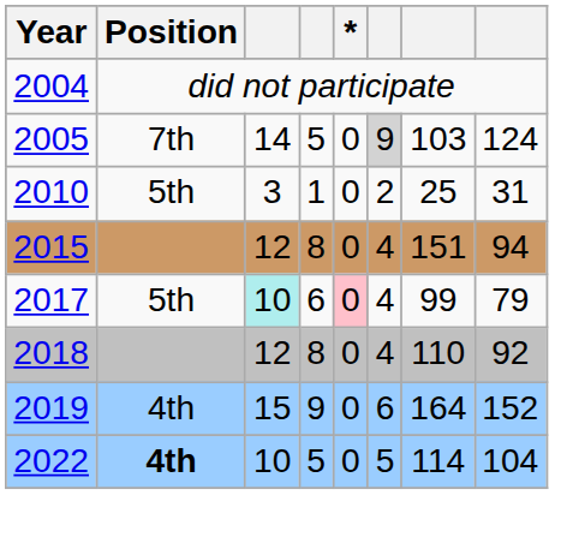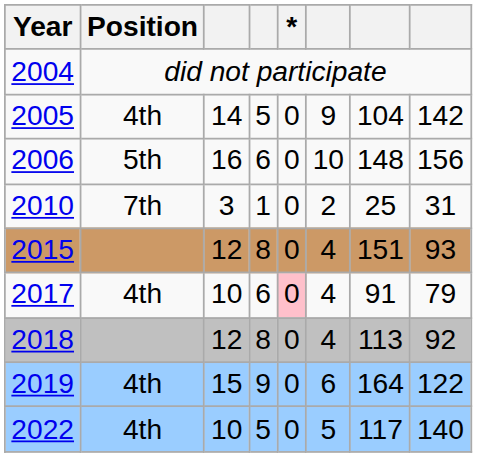2005 | Position: 7th -> 4th
2005 | column 6: lightgrey background -> no background
2005 | column 7: 103 -> 104
2005 | column 8: 124 -> 142
+ row: 2006 | 5th | 16 | 6 | 0 | 10 | 148 | 156
2010 | Position: 5th -> 7th
2015 | column 8: 94 -> 93
2017 | Position: 5th -> 4th
2017 | column 3: paleturquoise background -> no background
2017 | column 7: 99 -> 91
2018 | column 7: 110 -> 113
2019 | column 8: 152 -> 122
2022 | Position: bold -> normal
2022 | column 7: 114 -> 117
2022 | column 8: 104 -> 140
